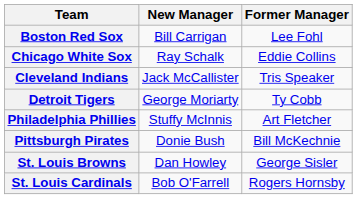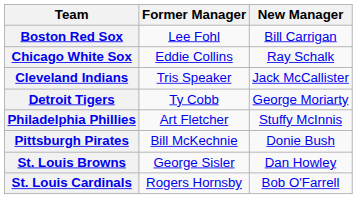columns swapped: Former Manager <-> New Manager
